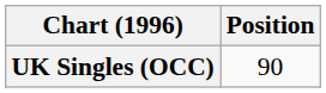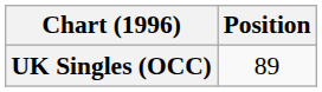UK Singles (OCC) | Position: 90 -> 89
